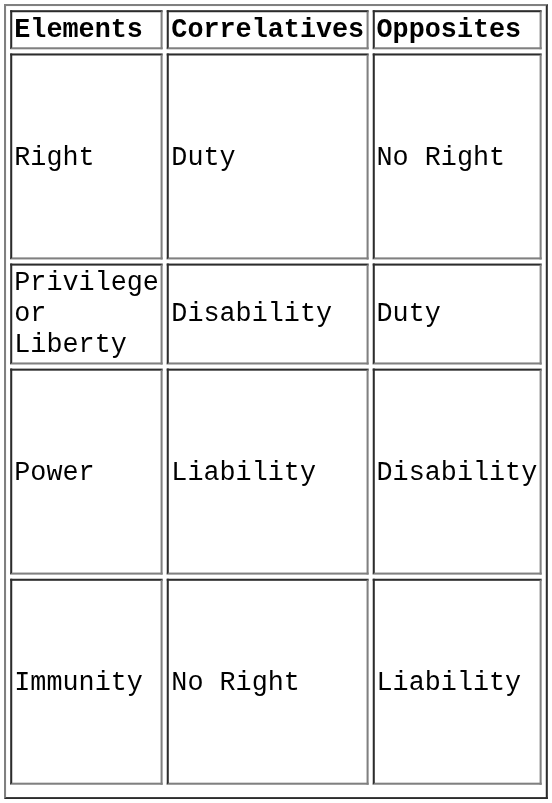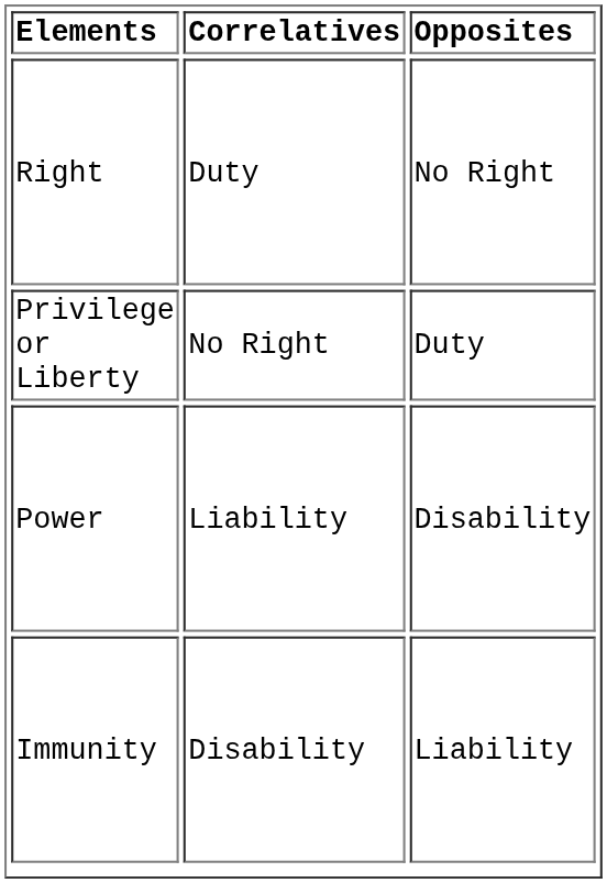Privilege or Liberty | Correlatives: Disability -> No Right
Immunity | Correlatives: No Right -> Disability
